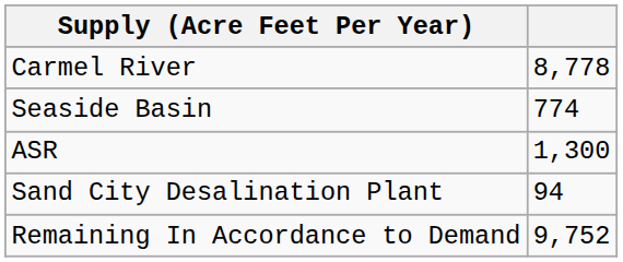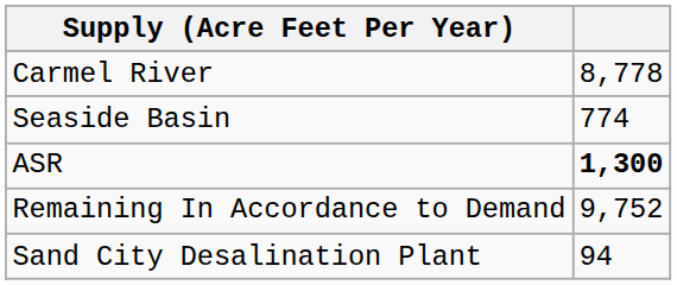ASR | column 2: normal -> bold
rows swapped: Sand City Desalination Plant <-> Remaining In Accordance to Demand
